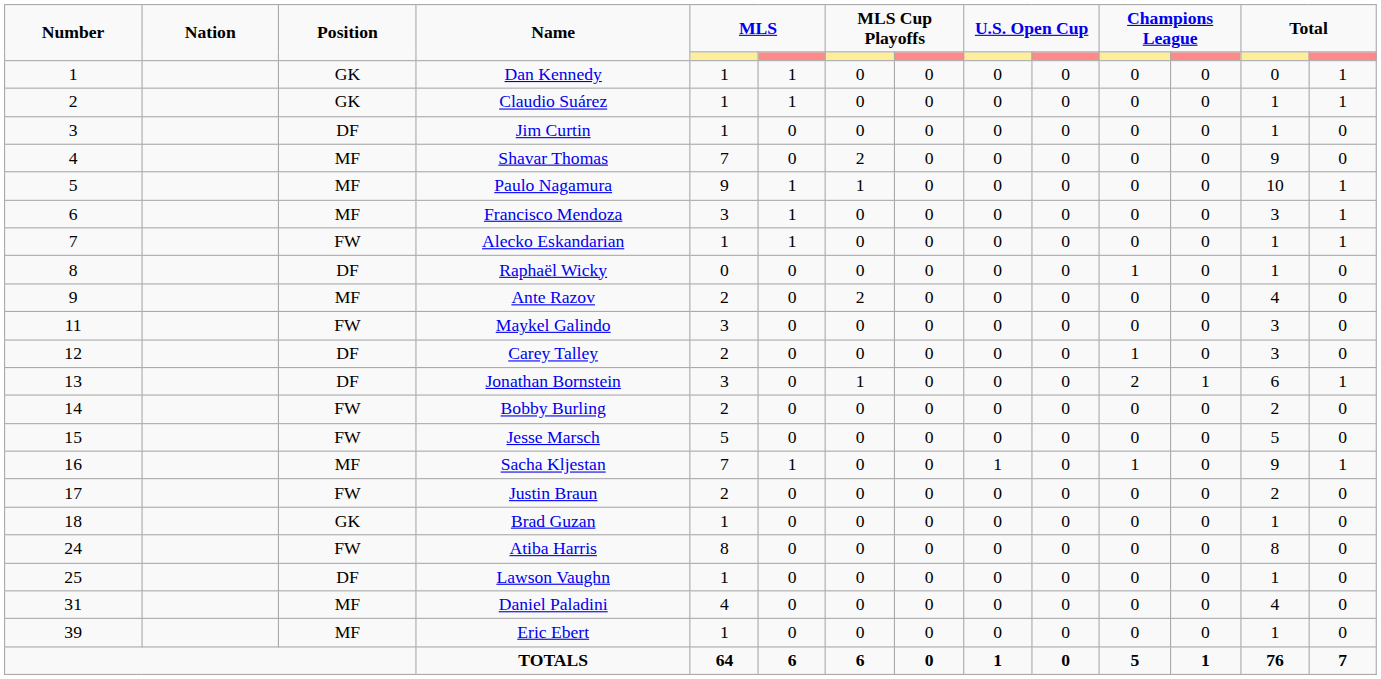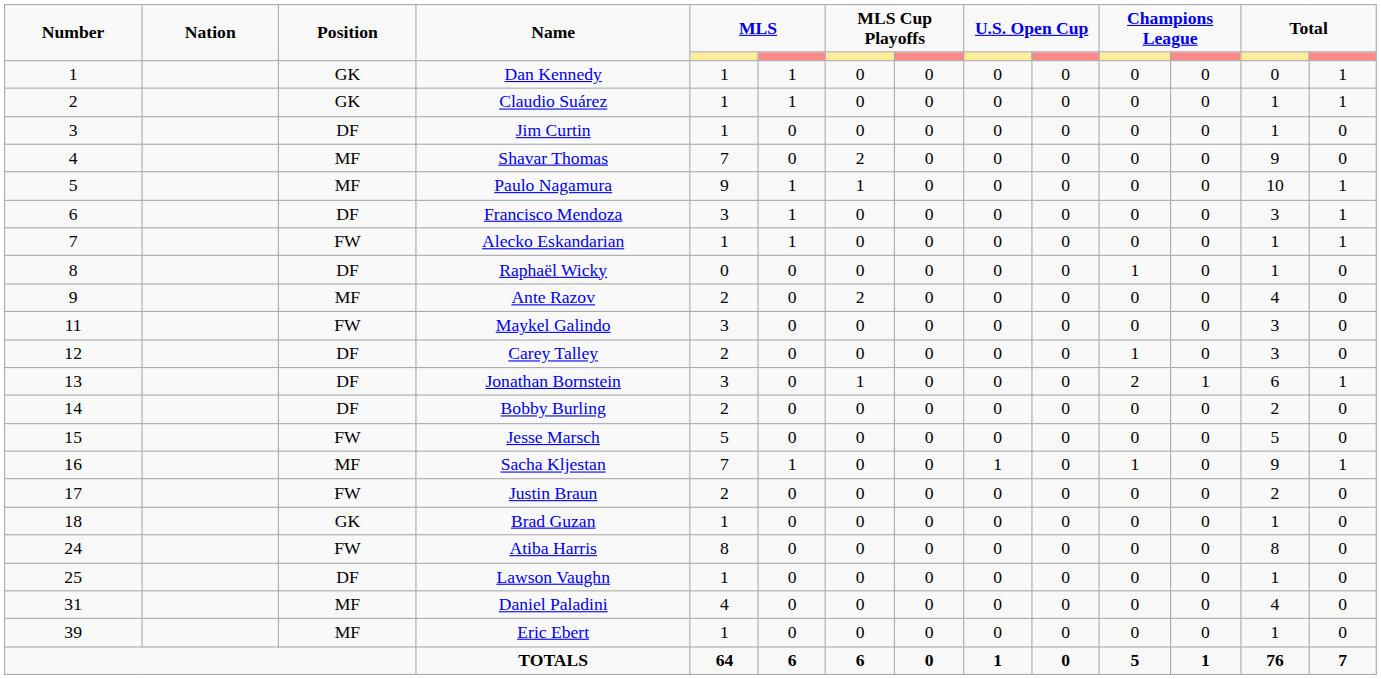Francisco Mendoza | Position: MF -> DF
Bobby Burling | Position: FW -> DF
